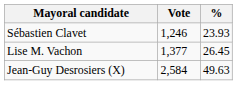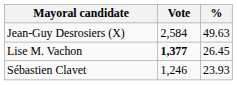rows swapped: Jean-Guy Desrosiers (X) <-> Sébastien Clavet
Lise M. Vachon | Vote: normal -> bold
